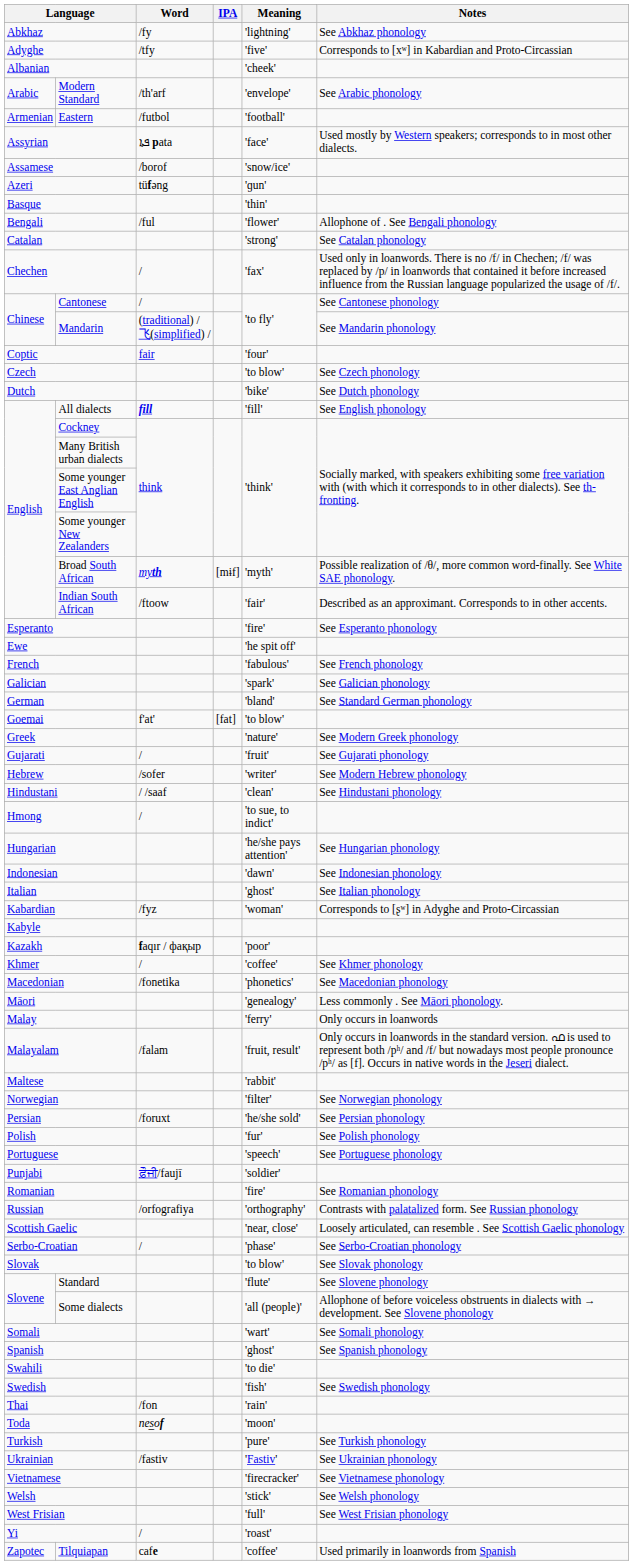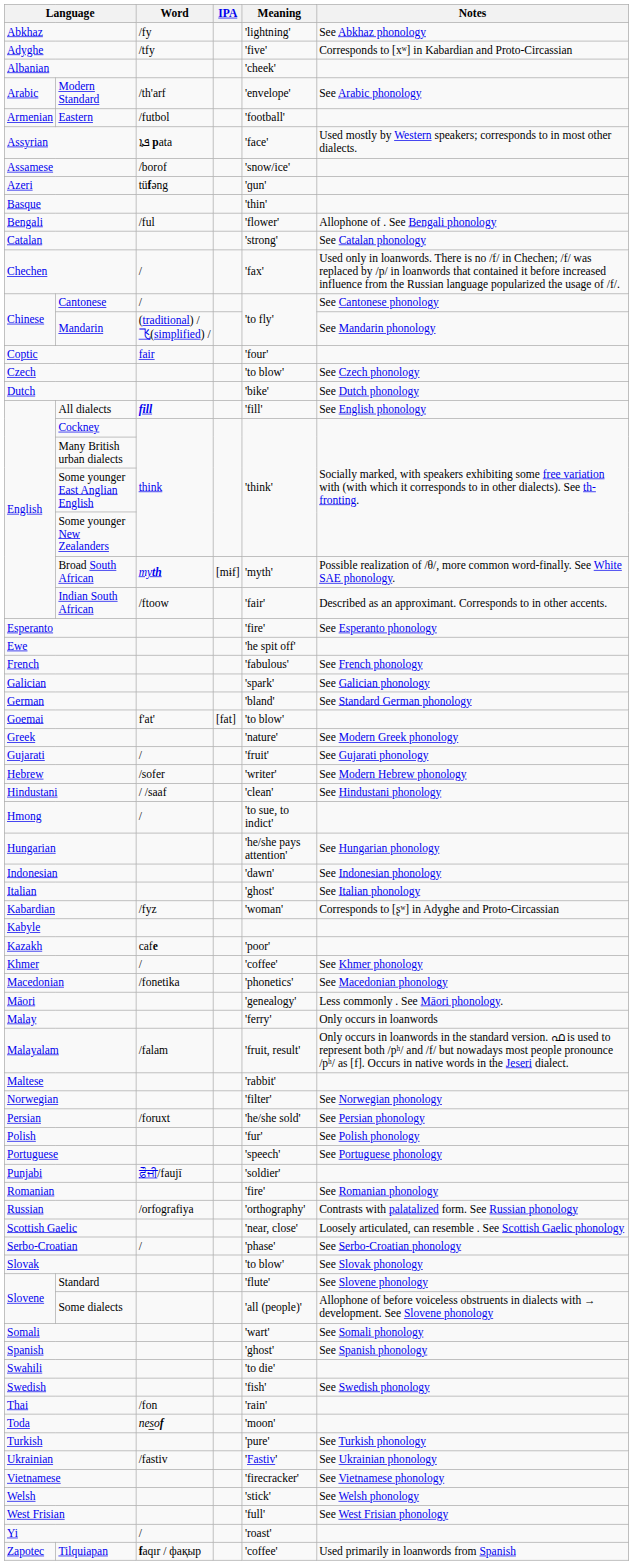Kazakh | Word: faqır / фақыр -> cafe
Tilquiapan | Word: cafe -> faqır / фақыр
